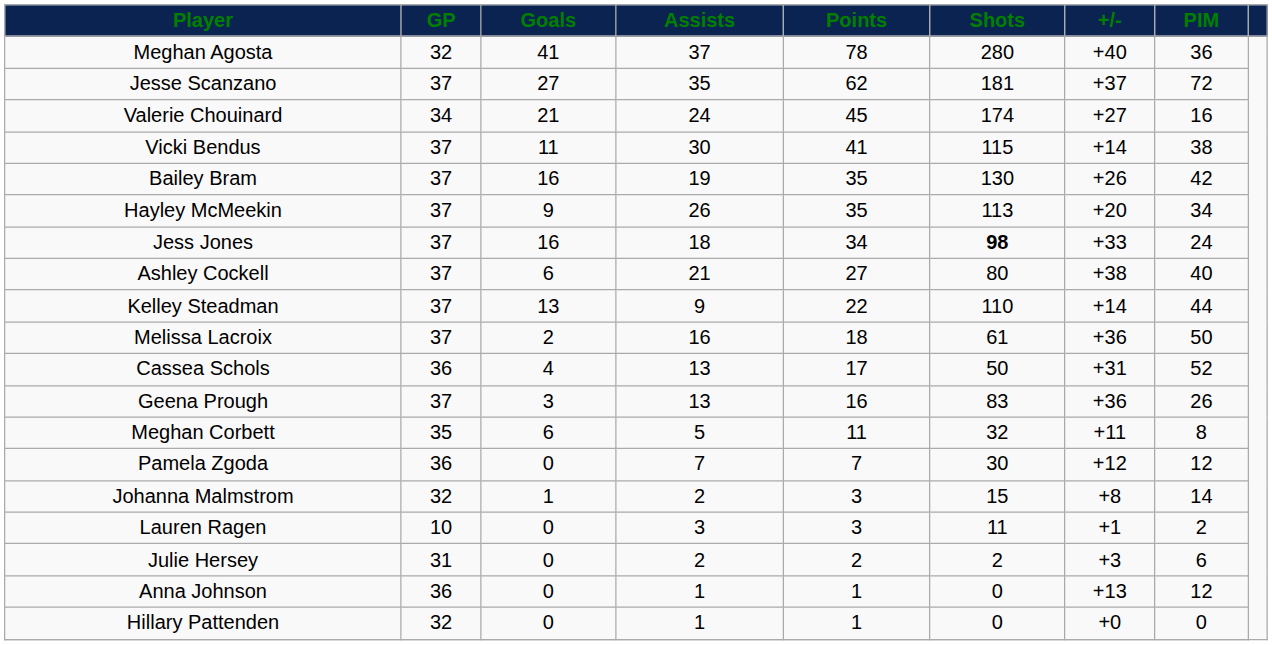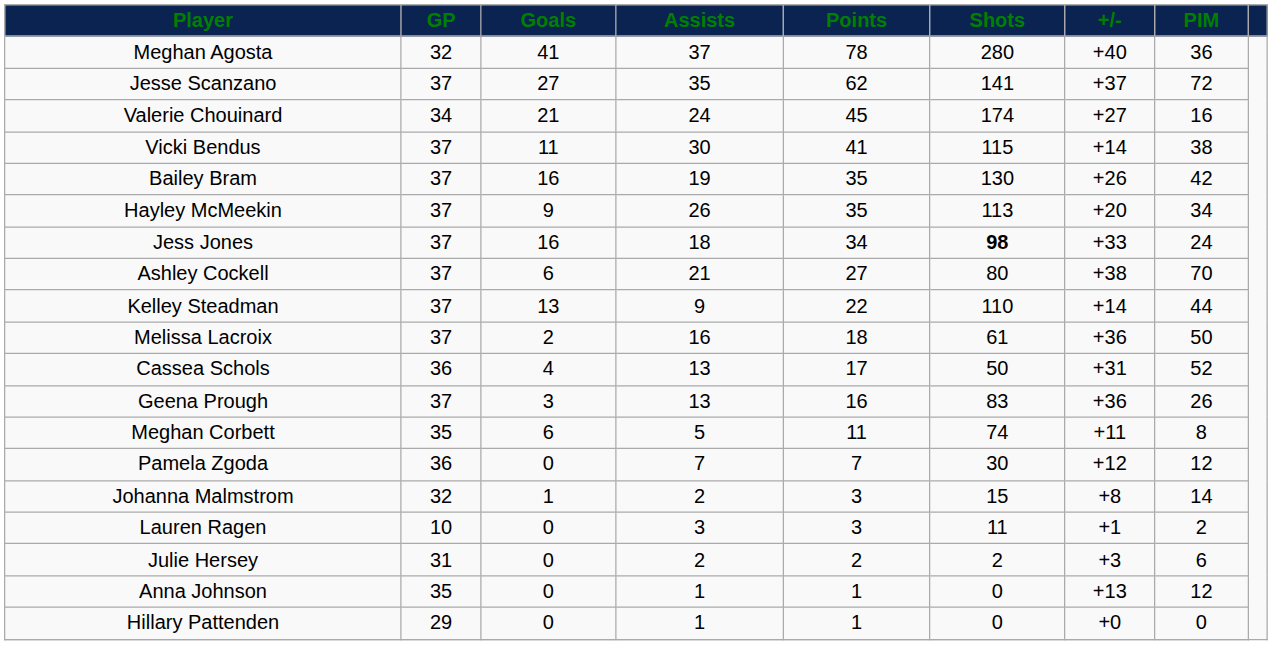Jesse Scanzano | Shots: 181 -> 141
Ashley Cockell | PIM: 40 -> 70
Meghan Corbett | Shots: 32 -> 74
Anna Johnson | GP: 36 -> 35
Hillary Pattenden | GP: 32 -> 29
